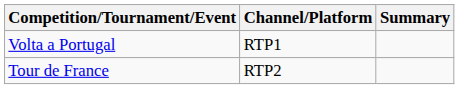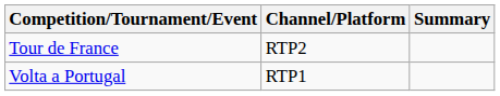rows swapped: Volta a Portugal <-> Tour de France
